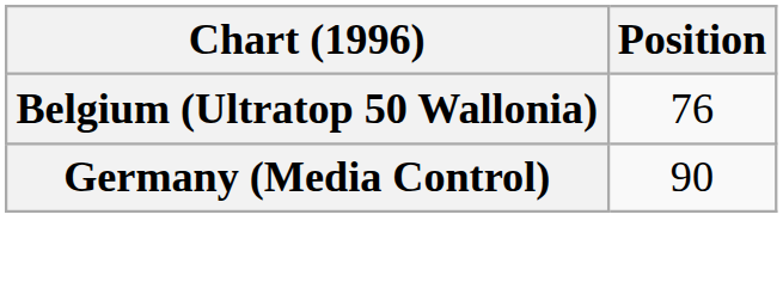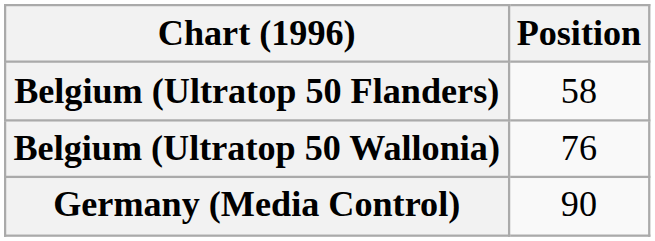+ row: Belgium (Ultratop 50 Flanders) | 58
